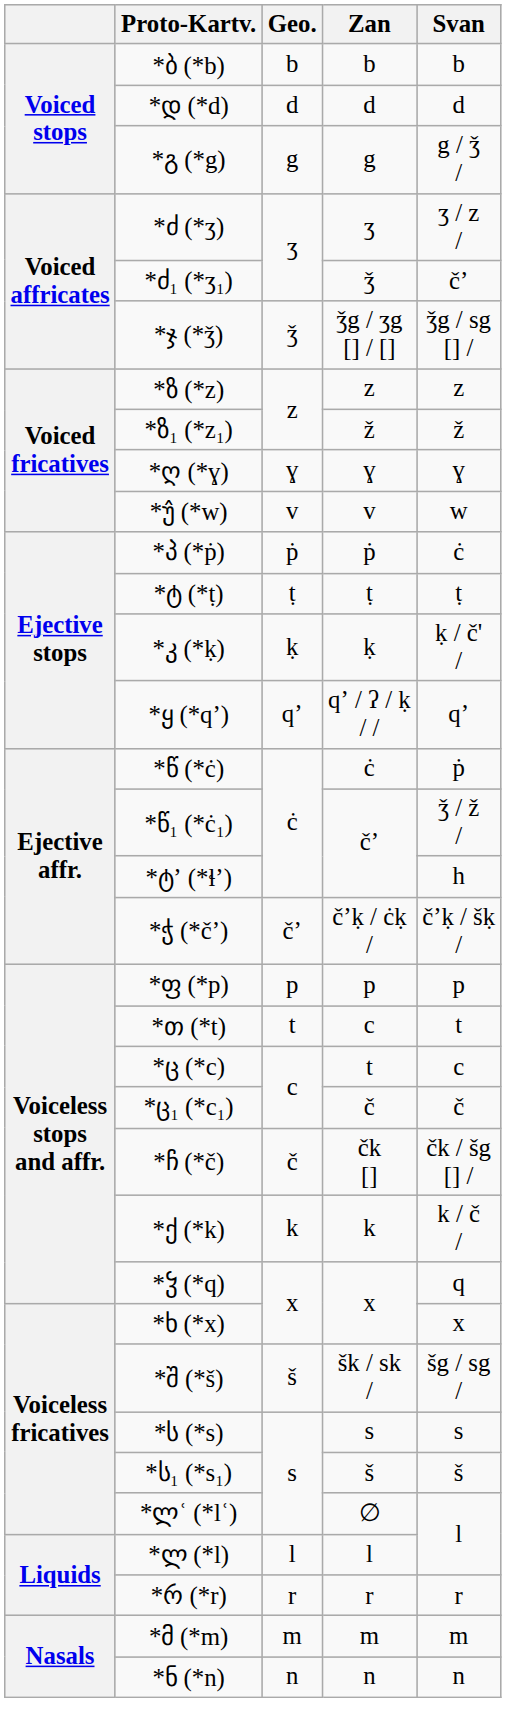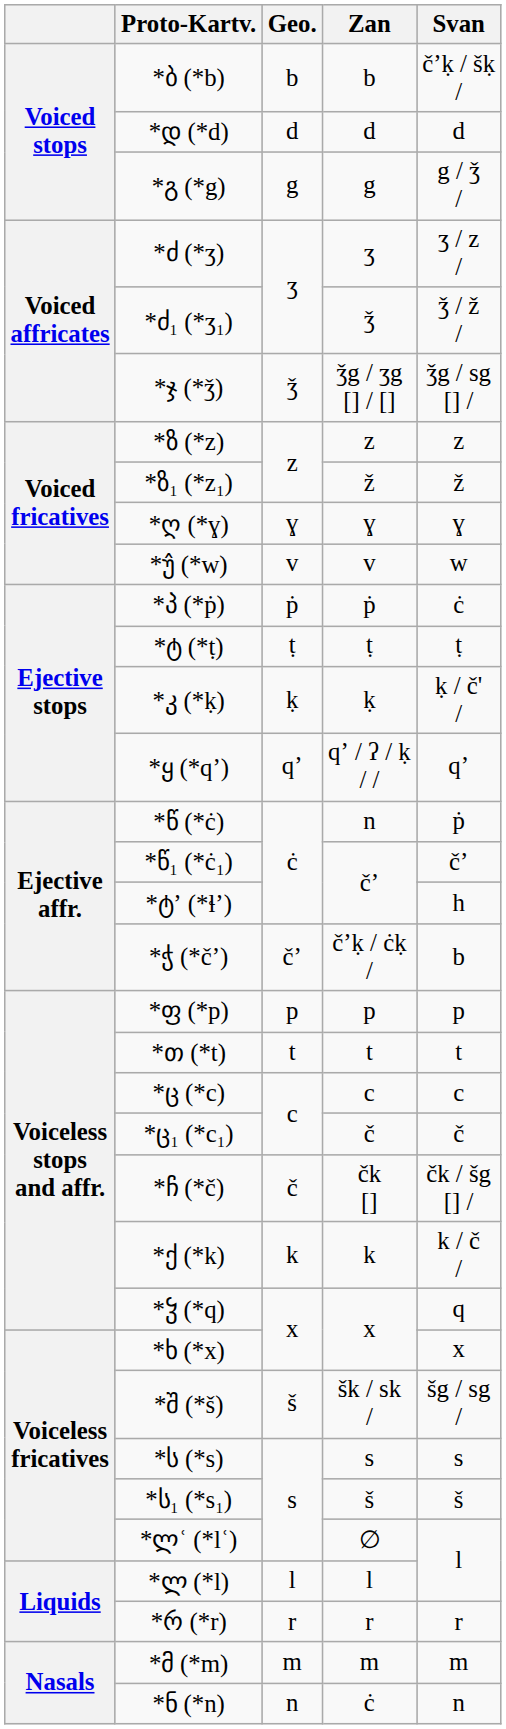*ბ (*b) | Svan: b -> čʼḳ / šḳ /
*ძ₁ (*ʒ₁) | Svan: čʼ -> ǯ / ž /
*წ (*ċ) | Zan: ċ -> n
*წ₁ (*ċ₁) | Svan: ǯ / ž / -> čʼ
*ჭ (*čʼ) | Svan: čʼḳ / šḳ / -> b
*თ (*t) | Zan: c -> t
*ც (*c) | Zan: t -> c
*ნ (*n) | Zan: n -> ċ
